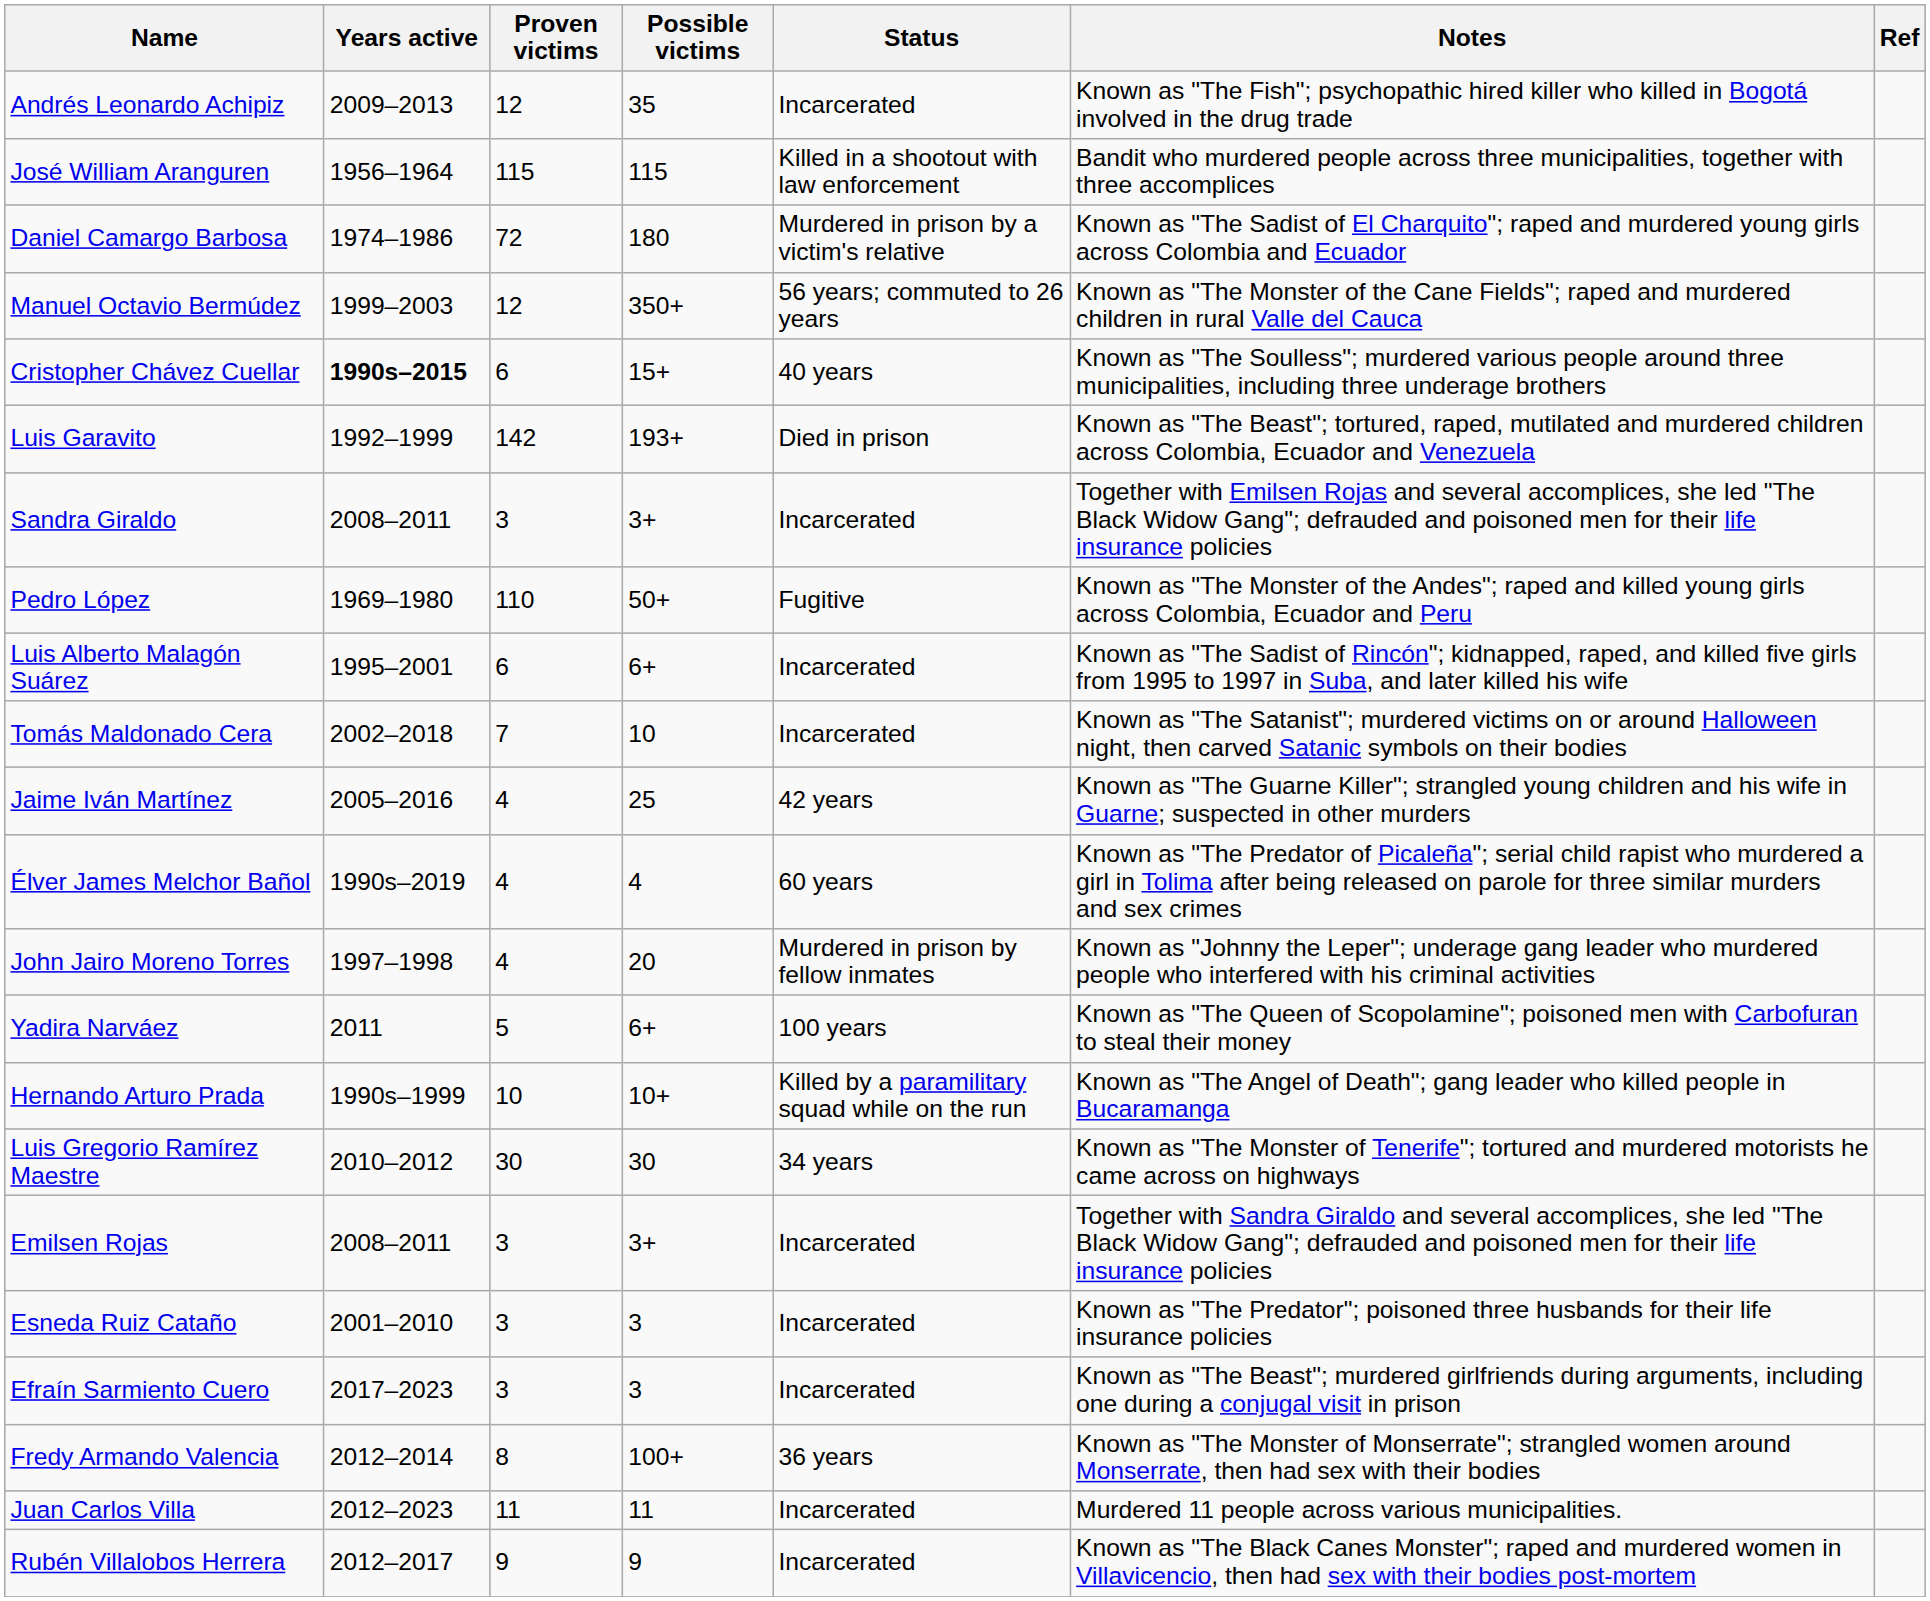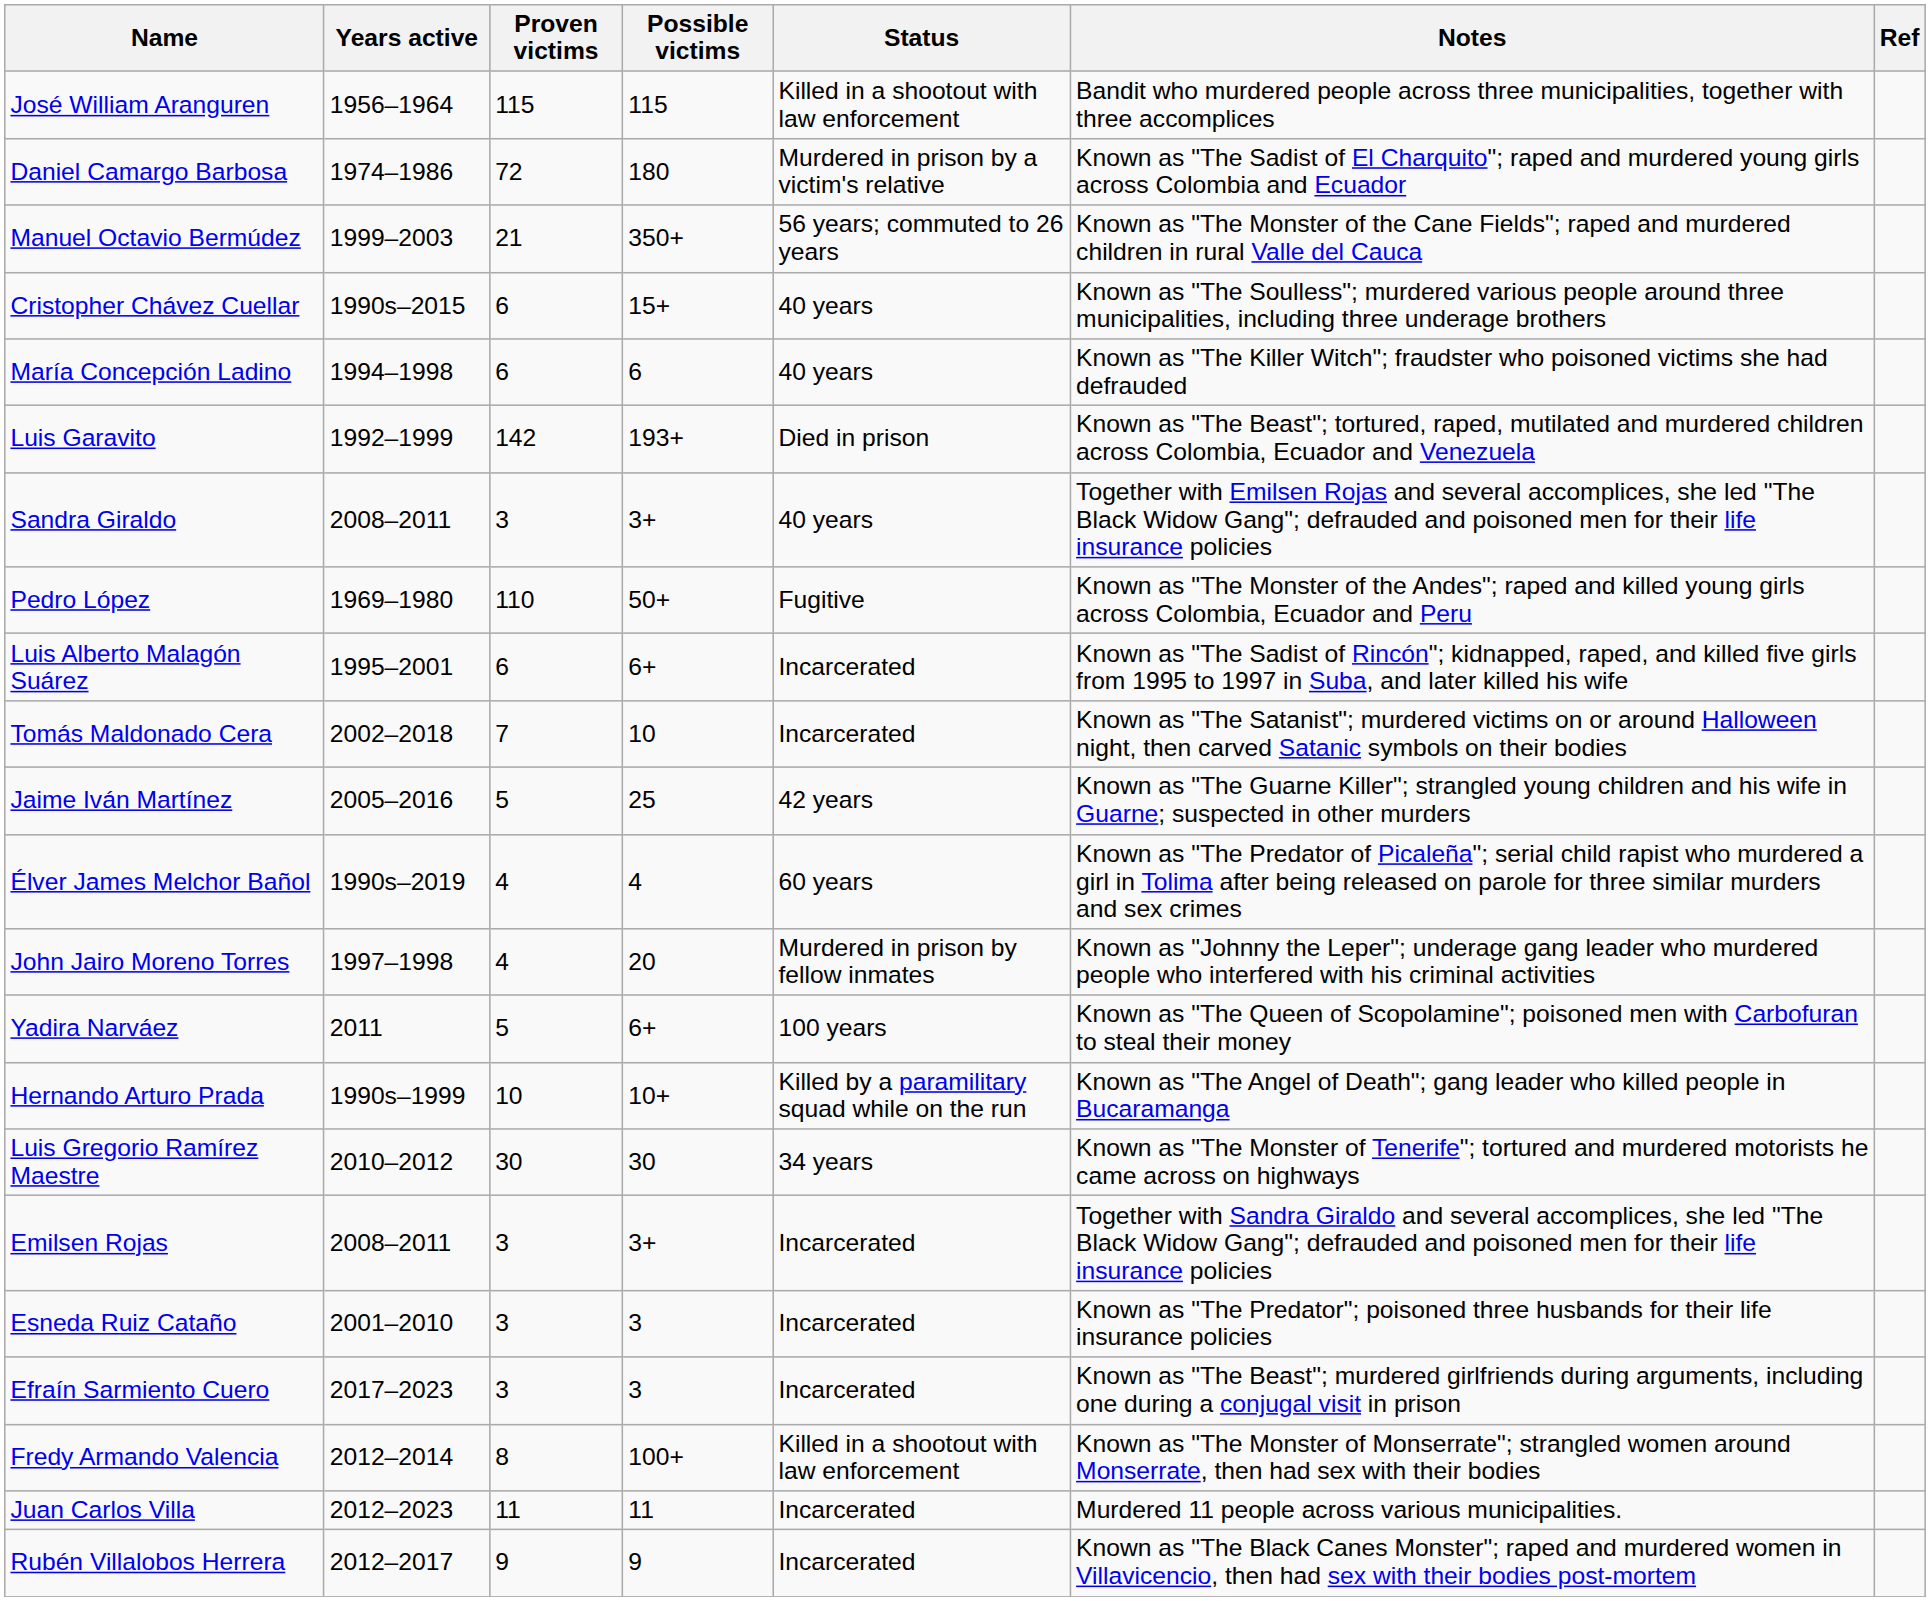- row: Andrés Leonardo Achipiz | 2009–2013 | 12 | 35 | Incarcerated | Known as "The Fish"; psychopathic hired killer who killed in Bogotá involved in the drug trade
Manuel Octavio Bermúdez | Proven victims: 12 -> 21
Cristopher Chávez Cuellar | Years active: bold -> normal
+ row: María Concepción Ladino | 1994–1998 | 6 | 6 | 40 years | Known as "The Killer Witch"; fraudster who poisoned victims she had defrauded
Sandra Giraldo | Status: Incarcerated -> 40 years
Jaime Iván Martínez | Proven victims: 4 -> 5
Fredy Armando Valencia | Status: 36 years -> Killed in a shootout with law enforcement
